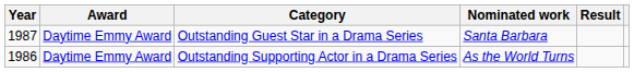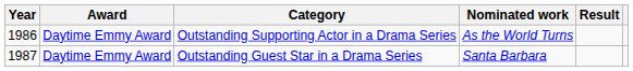rows swapped: Outstanding Supporting Actor in a Drama Series <-> Outstanding Guest Star in a Drama Series
